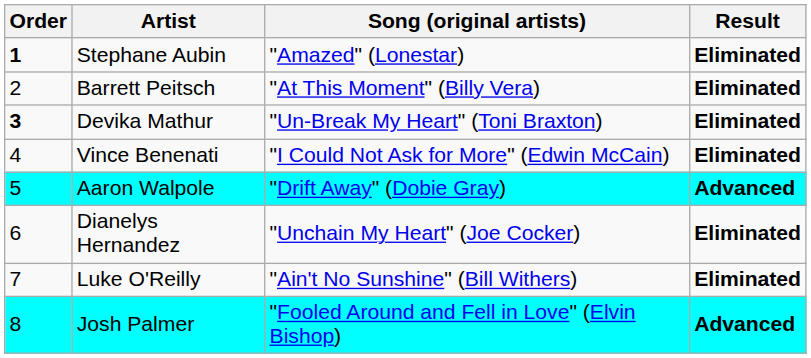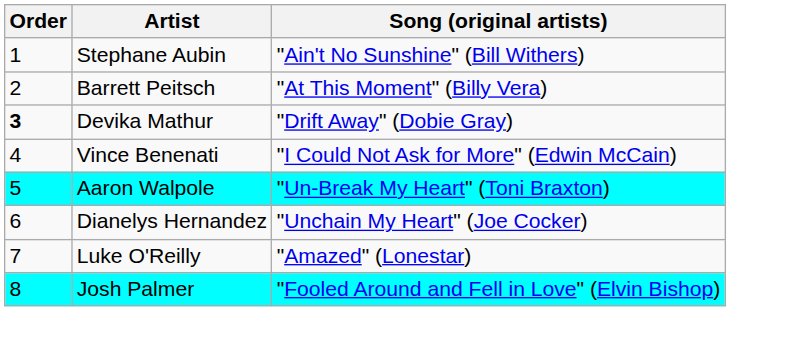- column: Result | Eliminated | Eliminated | Eliminated | Eliminated | Advanced | Eliminated | Eliminated | Advanced
Stephane Aubin | Order: bold -> normal
Stephane Aubin | Song (original artists): "Amazed" (Lonestar) -> "Ain't No Sunshine" (Bill Withers)
Devika Mathur | Song (original artists): "Un-Break My Heart" (Toni Braxton) -> "Drift Away" (Dobie Gray)
Aaron Walpole | Song (original artists): "Drift Away" (Dobie Gray) -> "Un-Break My Heart" (Toni Braxton)
Luke O'Reilly | Song (original artists): "Ain't No Sunshine" (Bill Withers) -> "Amazed" (Lonestar)
